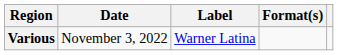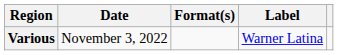columns swapped: Format(s) <-> Label
